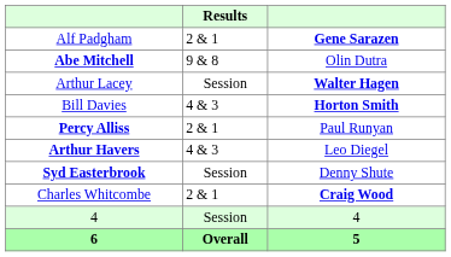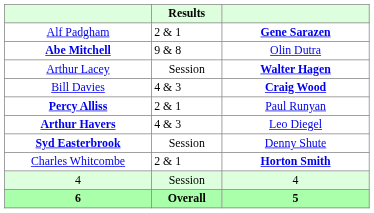Bill Davies | column 3: Horton Smith -> Craig Wood
Charles Whitcombe | column 3: Craig Wood -> Horton Smith
